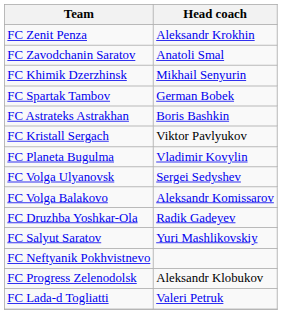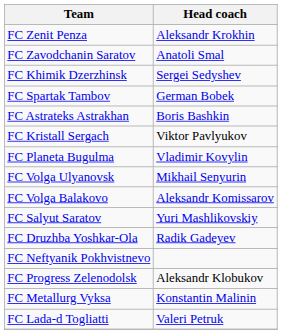FC Khimik Dzerzhinsk | Head coach: Mikhail Senyurin -> Sergei Sedyshev
FC Volga Ulyanovsk | Head coach: Sergei Sedyshev -> Mikhail Senyurin
rows swapped: FC Druzhba Yoshkar-Ola <-> FC Salyut Saratov
+ row: FC Metallurg Vyksa | Konstantin Malinin
